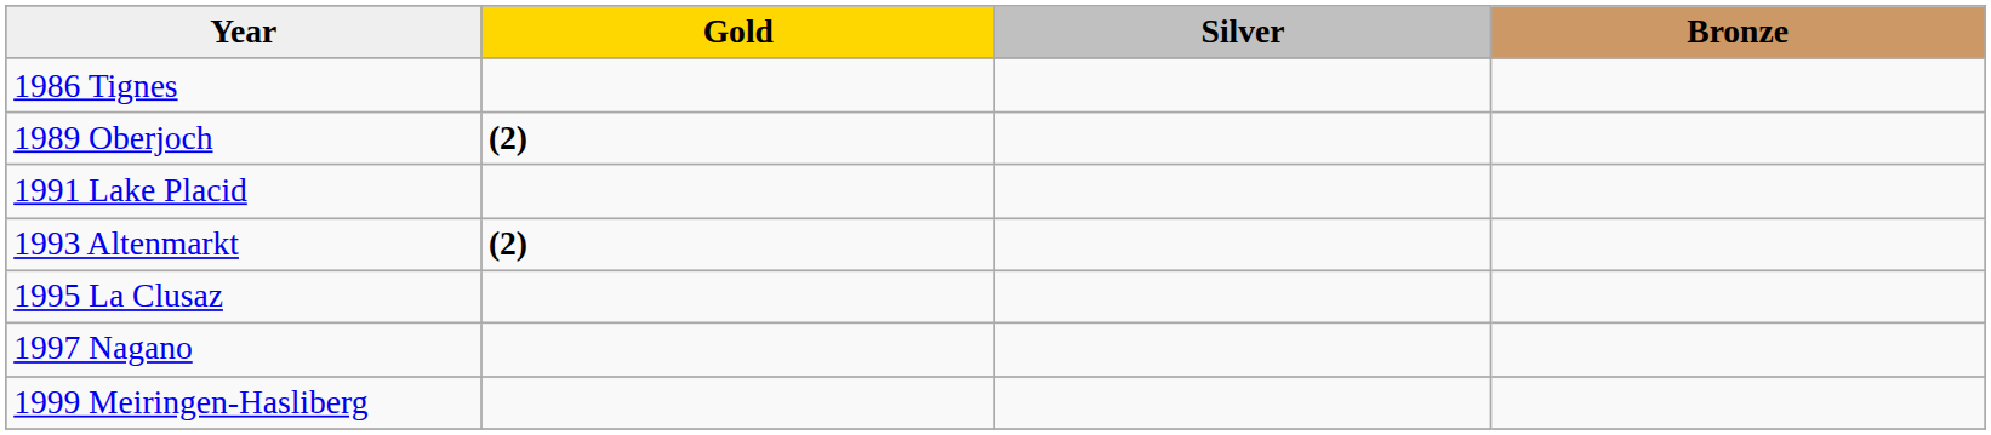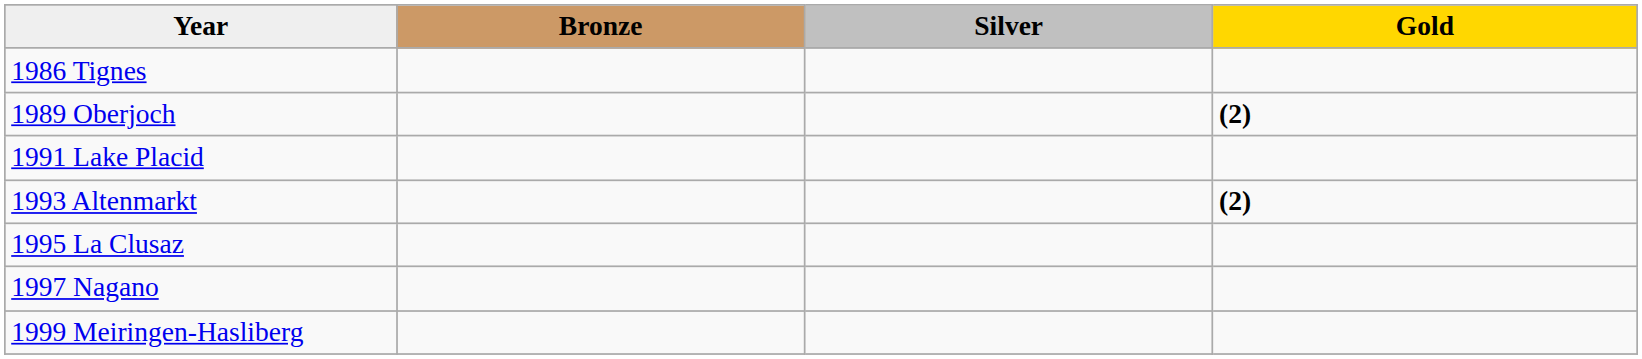columns swapped: Gold <-> Bronze
